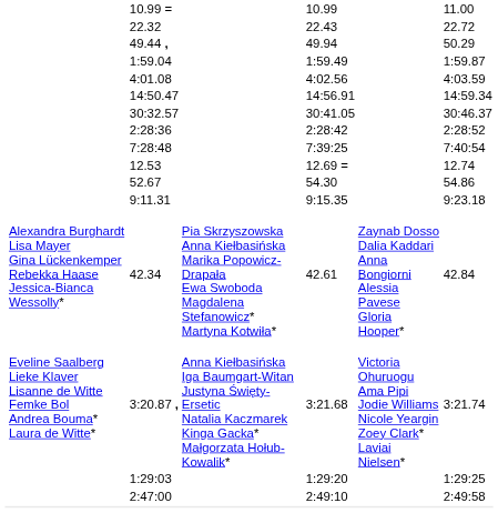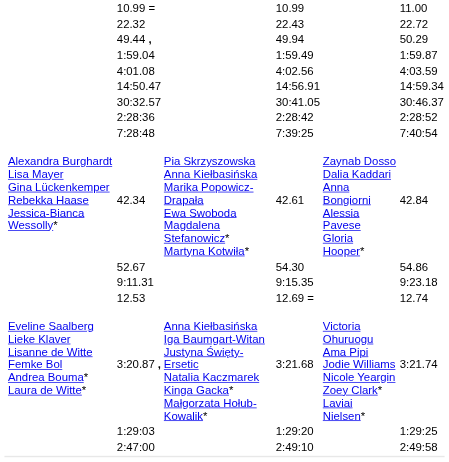rows swapped: 12.53 <-> 42.34
